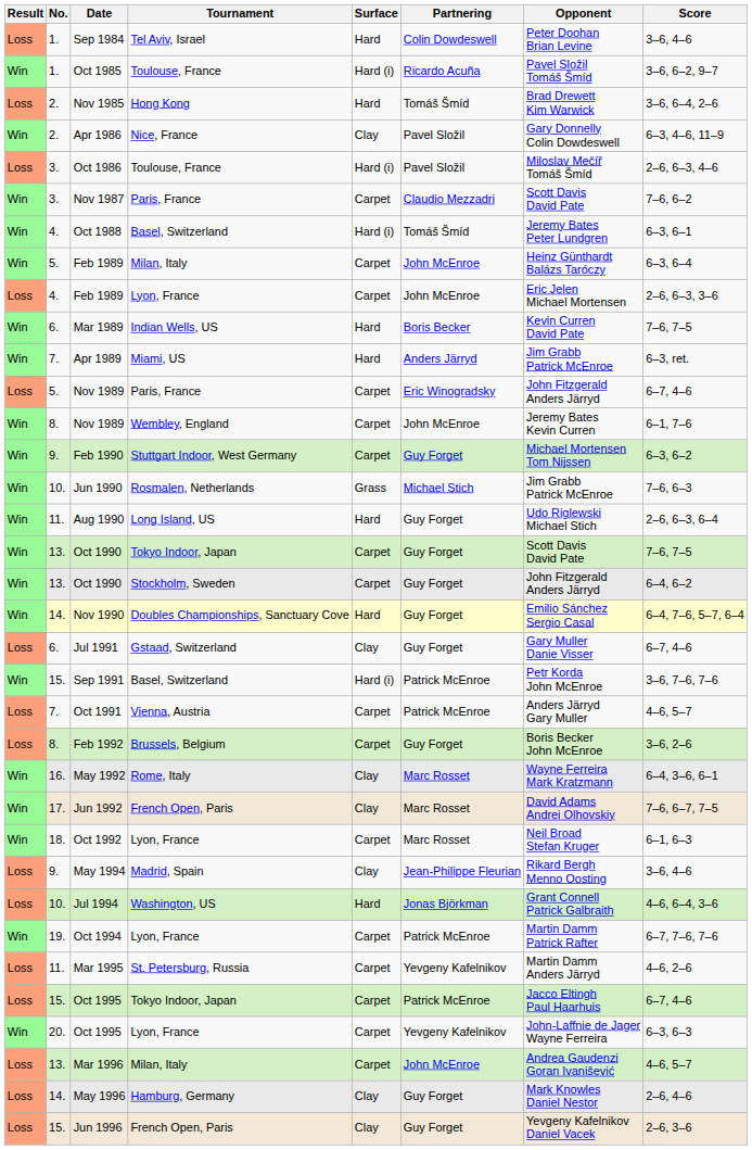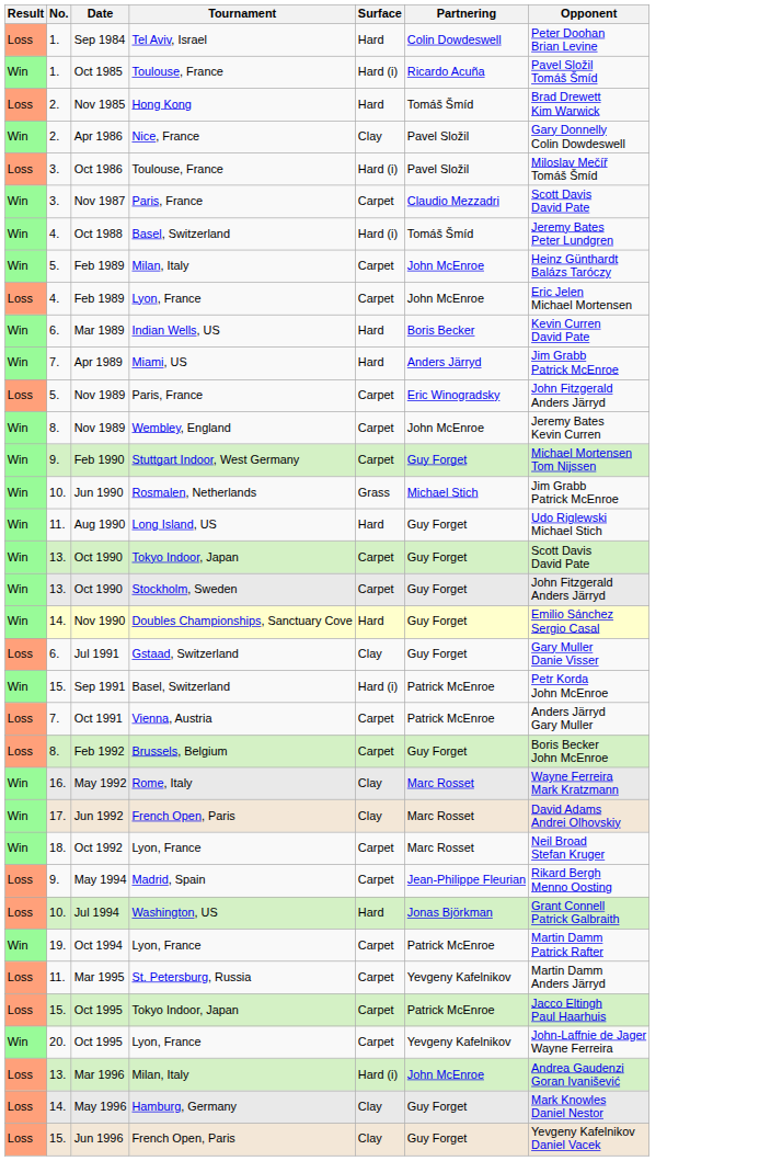- column: Score | 3–6, 4–6 | 3–6, 6–2, 9–7 | 3–6, 6–4, 2–6 | 6–3, 4–6, 11–9 | 2–6, 6–3, 4–6 | 7–6, 6–2 | 6–3, 6–1 | 6–3, 6–4 | 2–6, 6–3, 3–6 | 7–6, 7–5 | 6–3, ret. | 6–7, 4–6 | 6–1, 7–6 | 6–3, 6–2 | 7–6, 6–3 | 2–6, 6–3, 6–4 | 7–6, 7–5 | 6–4, 6–2 | 6–4, 7–6, 5–7, 6–4 | 6–7, 4–6 | 3–6, 7–6, 7–6 | 4–6, 5–7 | 3–6, 2–6 | 6–4, 3–6, 6–1 | 7–6, 6–7, 7–5 | 6–1, 6–3 | 3–6, 4–6 | 4–6, 6–4, 3–6 | 6–7, 7–6, 7–6 | 4–6, 2–6 | 6–7, 4–6 | 6–3, 6–3 | 4–6, 5–7 | 2–6, 4–6 | 2–6, 3–6
May 1994 | Surface: Clay -> Carpet
Mar 1996 | Surface: Carpet -> Hard (i)
